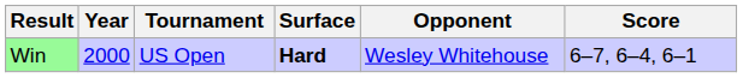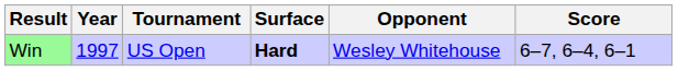Win | Year: 2000 -> 1997
